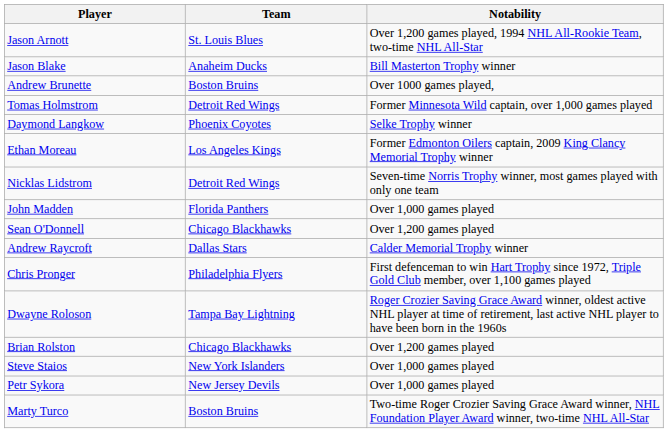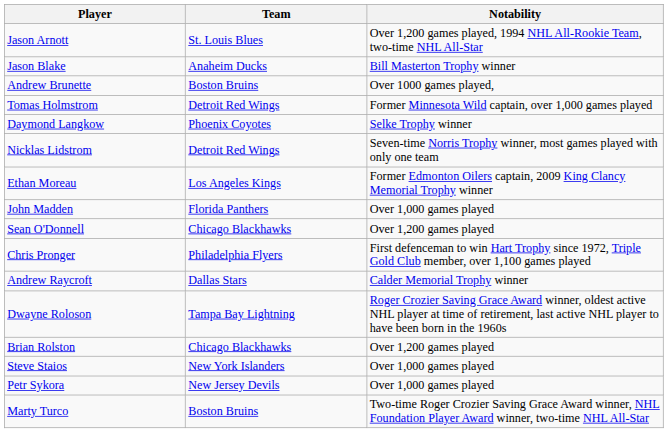rows swapped: Nicklas Lidstrom <-> Ethan Moreau
rows swapped: Chris Pronger <-> Andrew Raycroft
